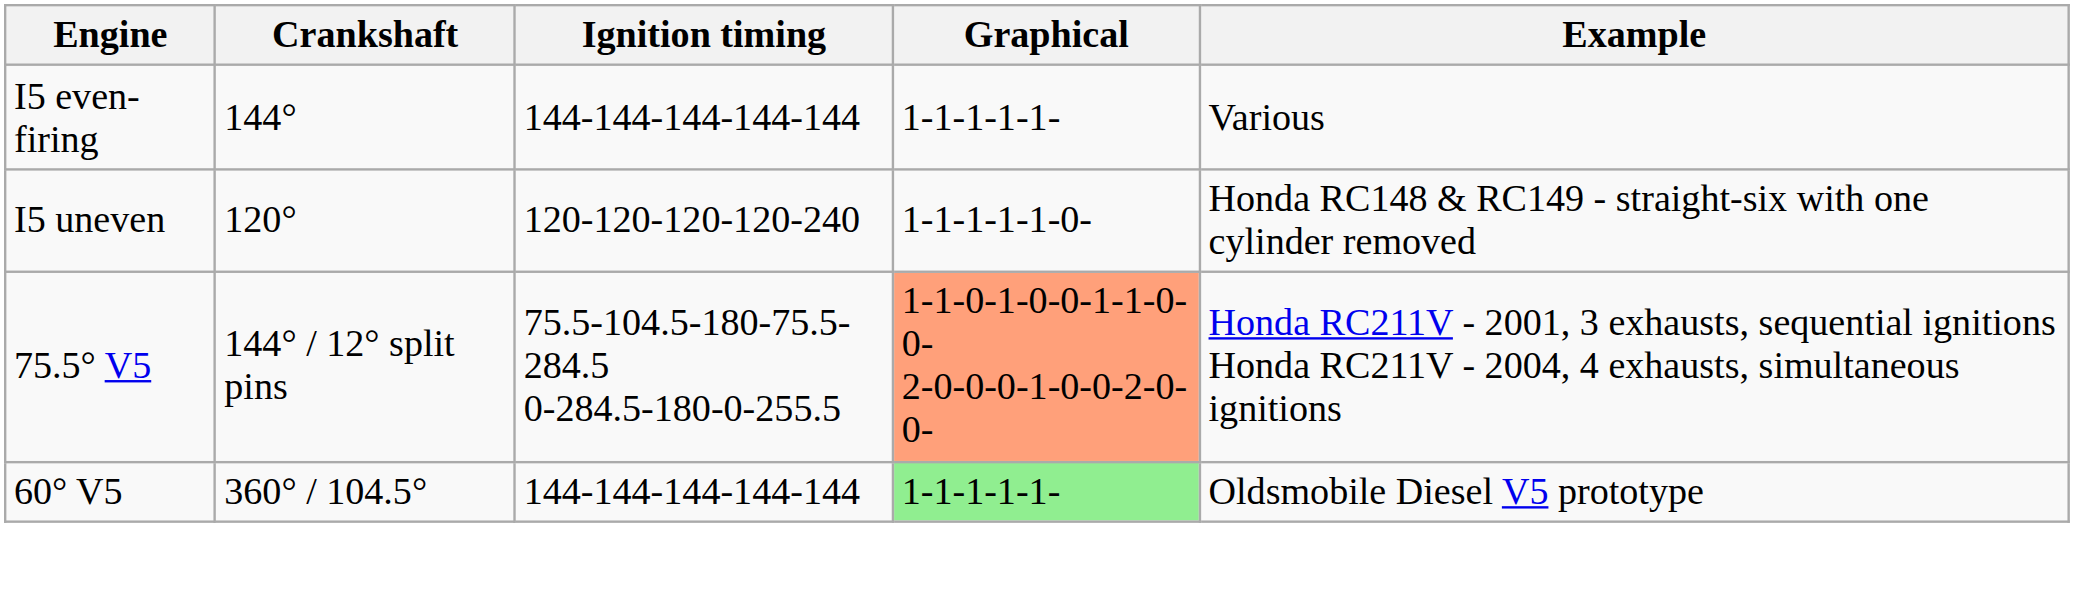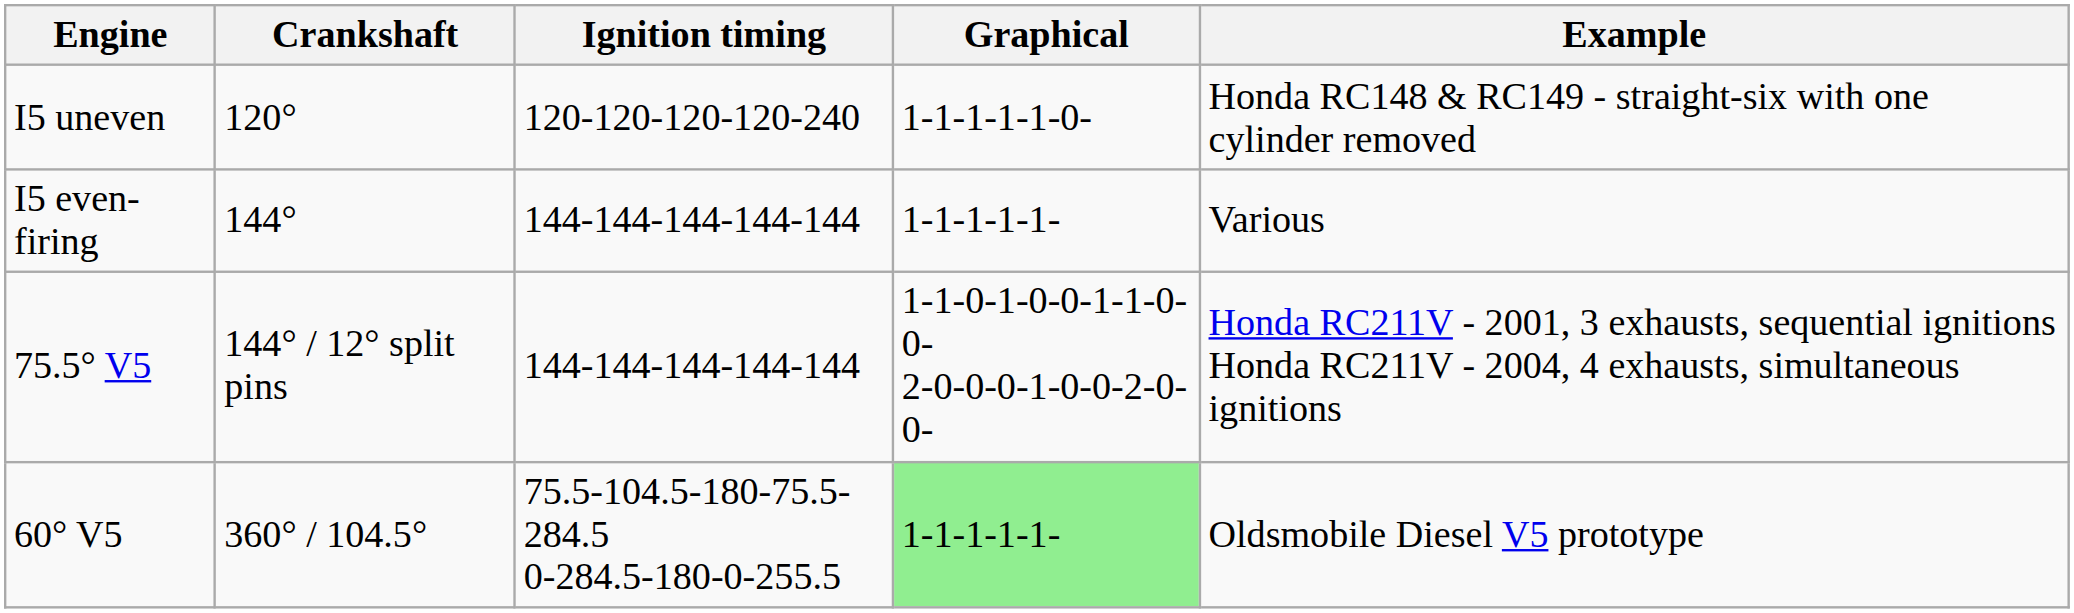rows swapped: I5 even-firing <-> I5 uneven
75.5° V5 | Ignition timing: 75.5-104.5-180-75.5-284.5 0-284.5-180-0-255.5 -> 144-144-144-144-144
75.5° V5 | Graphical: lightsalmon background -> no background
60° V5 | Ignition timing: 144-144-144-144-144 -> 75.5-104.5-180-75.5-284.5 0-284.5-180-0-255.5
